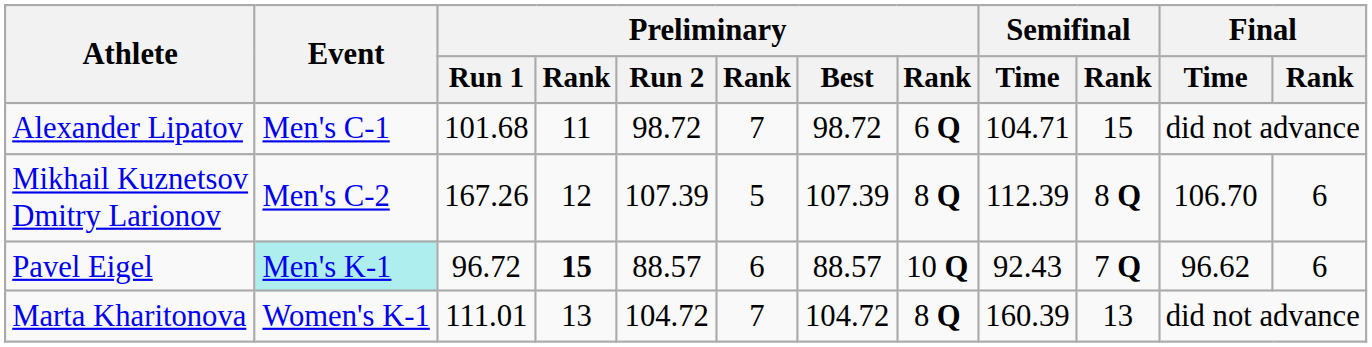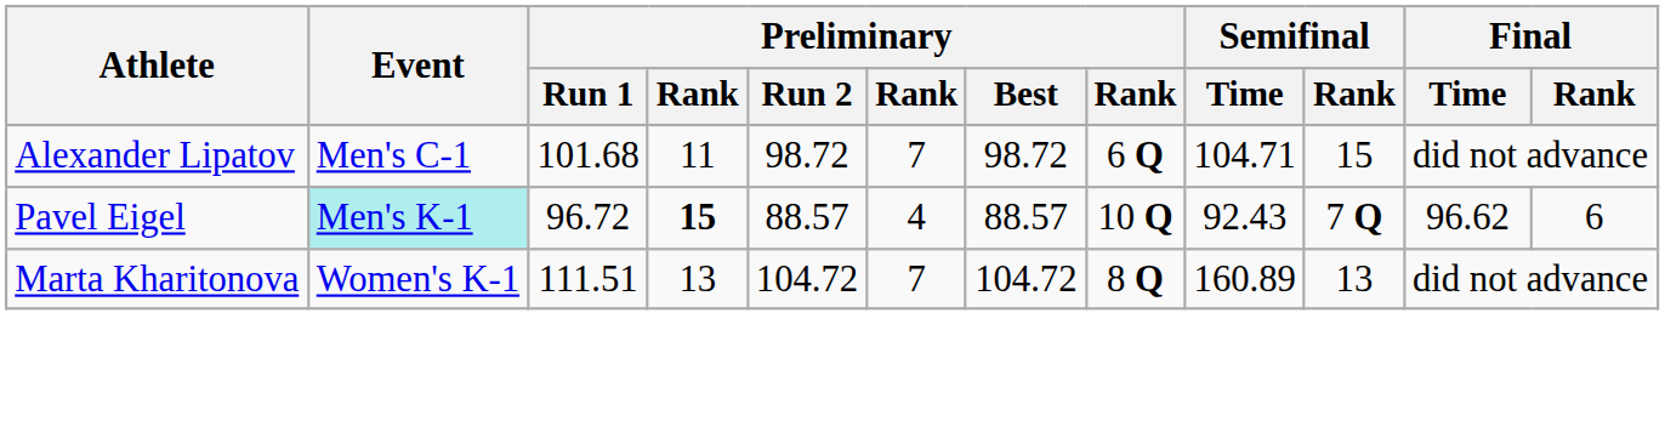- row: Mikhail Kuznetsov Dmitry Larionov | Men's C-2 | 167.26 | 12 | 107.39 | 5 | 107.39 | 8 Q | 112.39 | 8 Q | 106.70 | 6
Pavel Eigel | column 6: 6 -> 4
Marta Kharitonova | Preliminary / Run 1: 111.01 -> 111.51
Marta Kharitonova | Semifinal / Time: 160.39 -> 160.89
